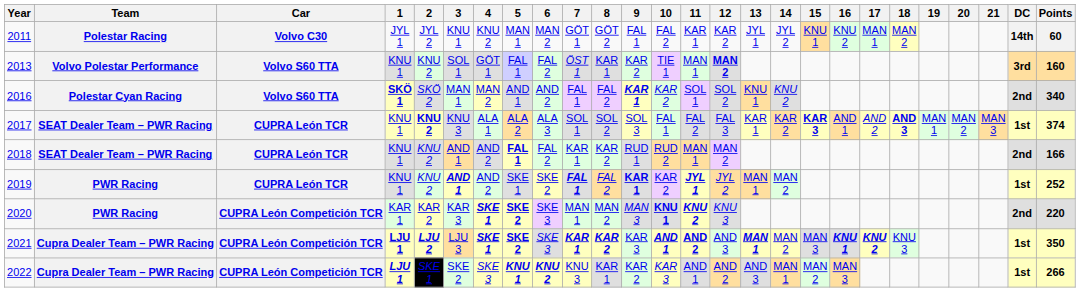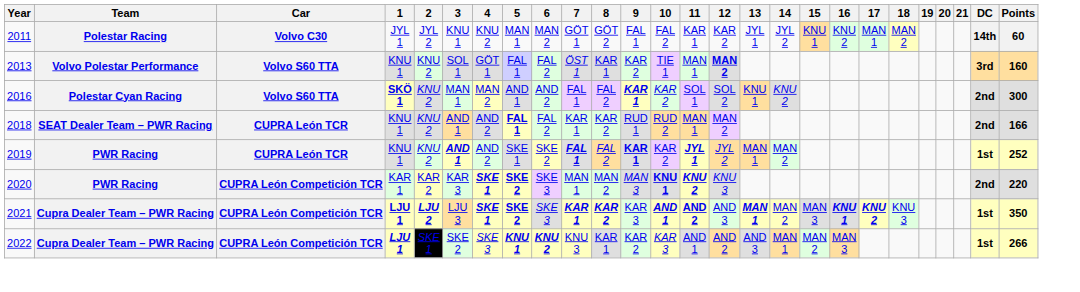2016 | 2: SKÖ 2 -> KNU 2
2016 | Points: 340 -> 300
- row: 2017 | SEAT Dealer Team – PWR Racing | CUPRA León TCR | KNU 1 | KNU 2 | KNU 3 | ALA 1 | ALA 2 | ALA 3 | SOL 1 | SOL 2 | SOL 3 | FAL 1 | FAL 2 | FAL 3 | KAR 1 | KAR 2 | KAR 3 | AND 1 | AND 2 | AND 3 | MAN 1 | MAN 2 | MAN 3 | 1st | 374
